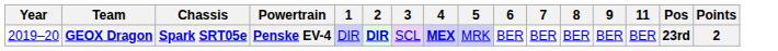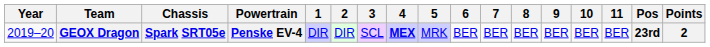+ column: 10 | BER
GEOX Dragon | 2: bold -> normal
